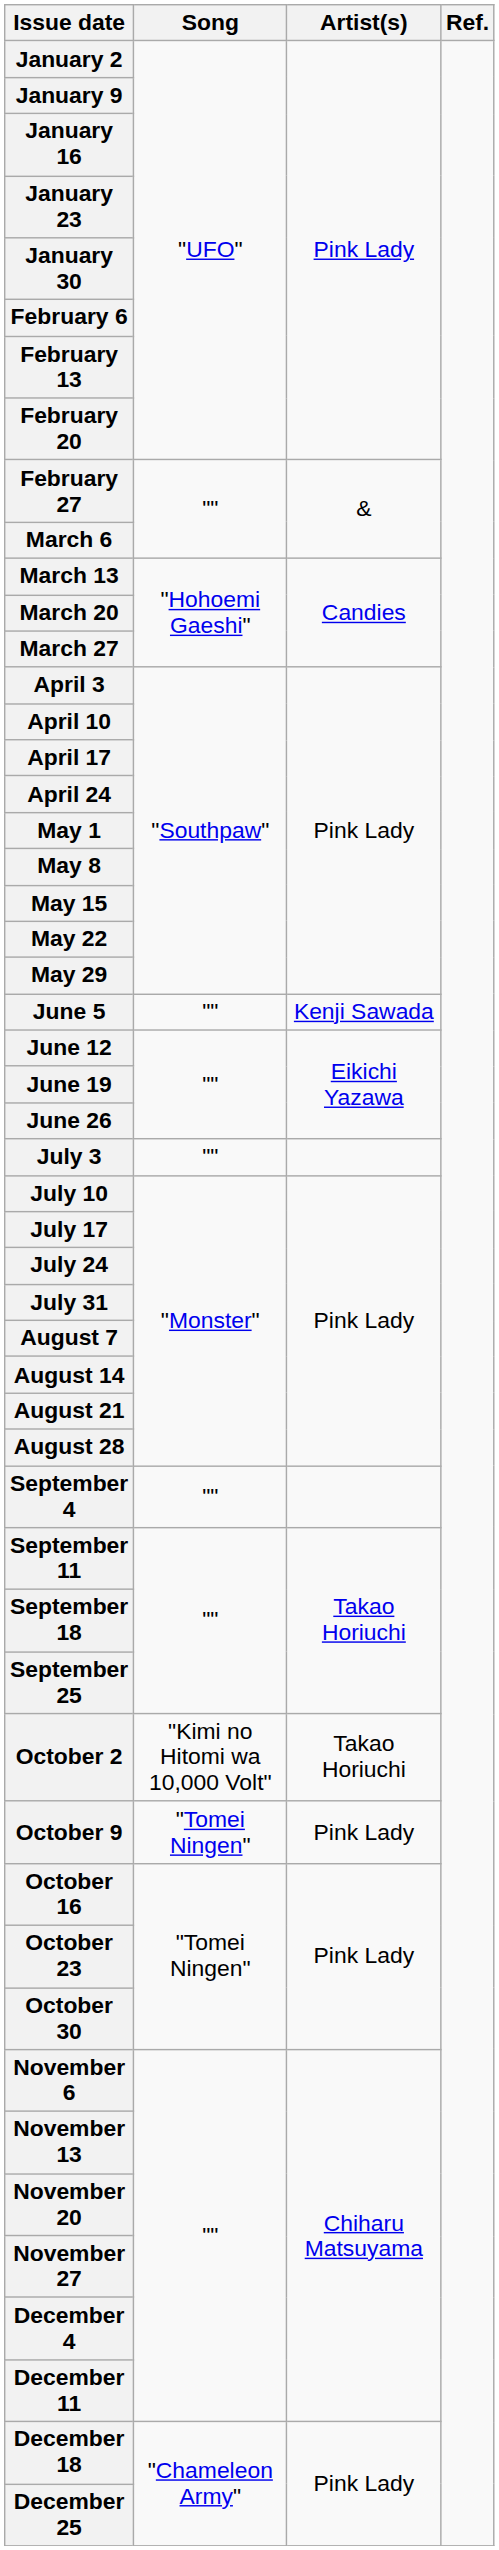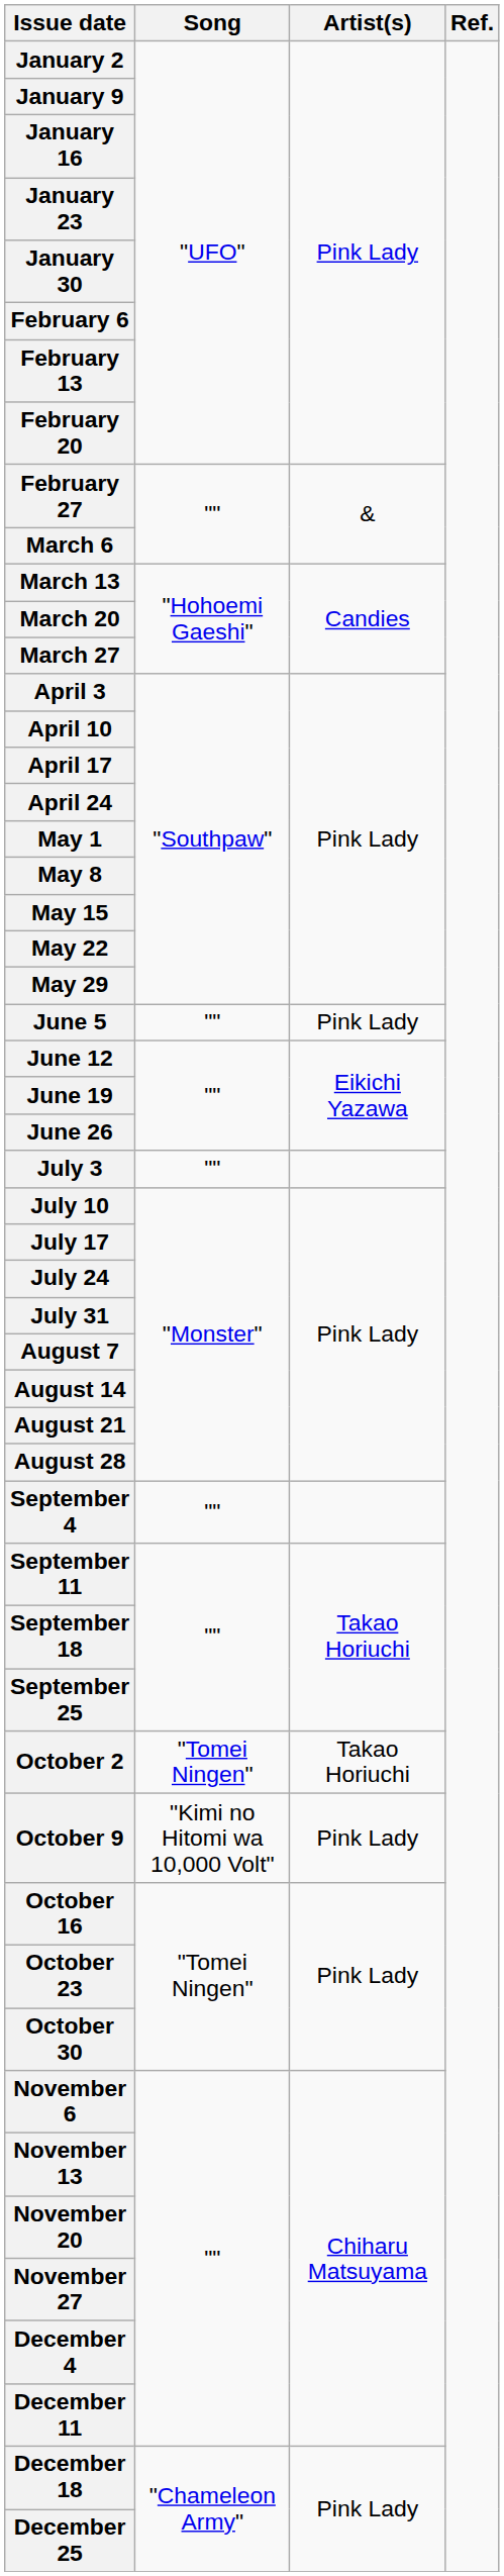June 5 | Artist(s): Kenji Sawada -> Pink Lady
October 2 | Song: "Kimi no Hitomi wa 10,000 Volt" -> "Tomei Ningen"
October 9 | Song: "Tomei Ningen" -> "Kimi no Hitomi wa 10,000 Volt"
